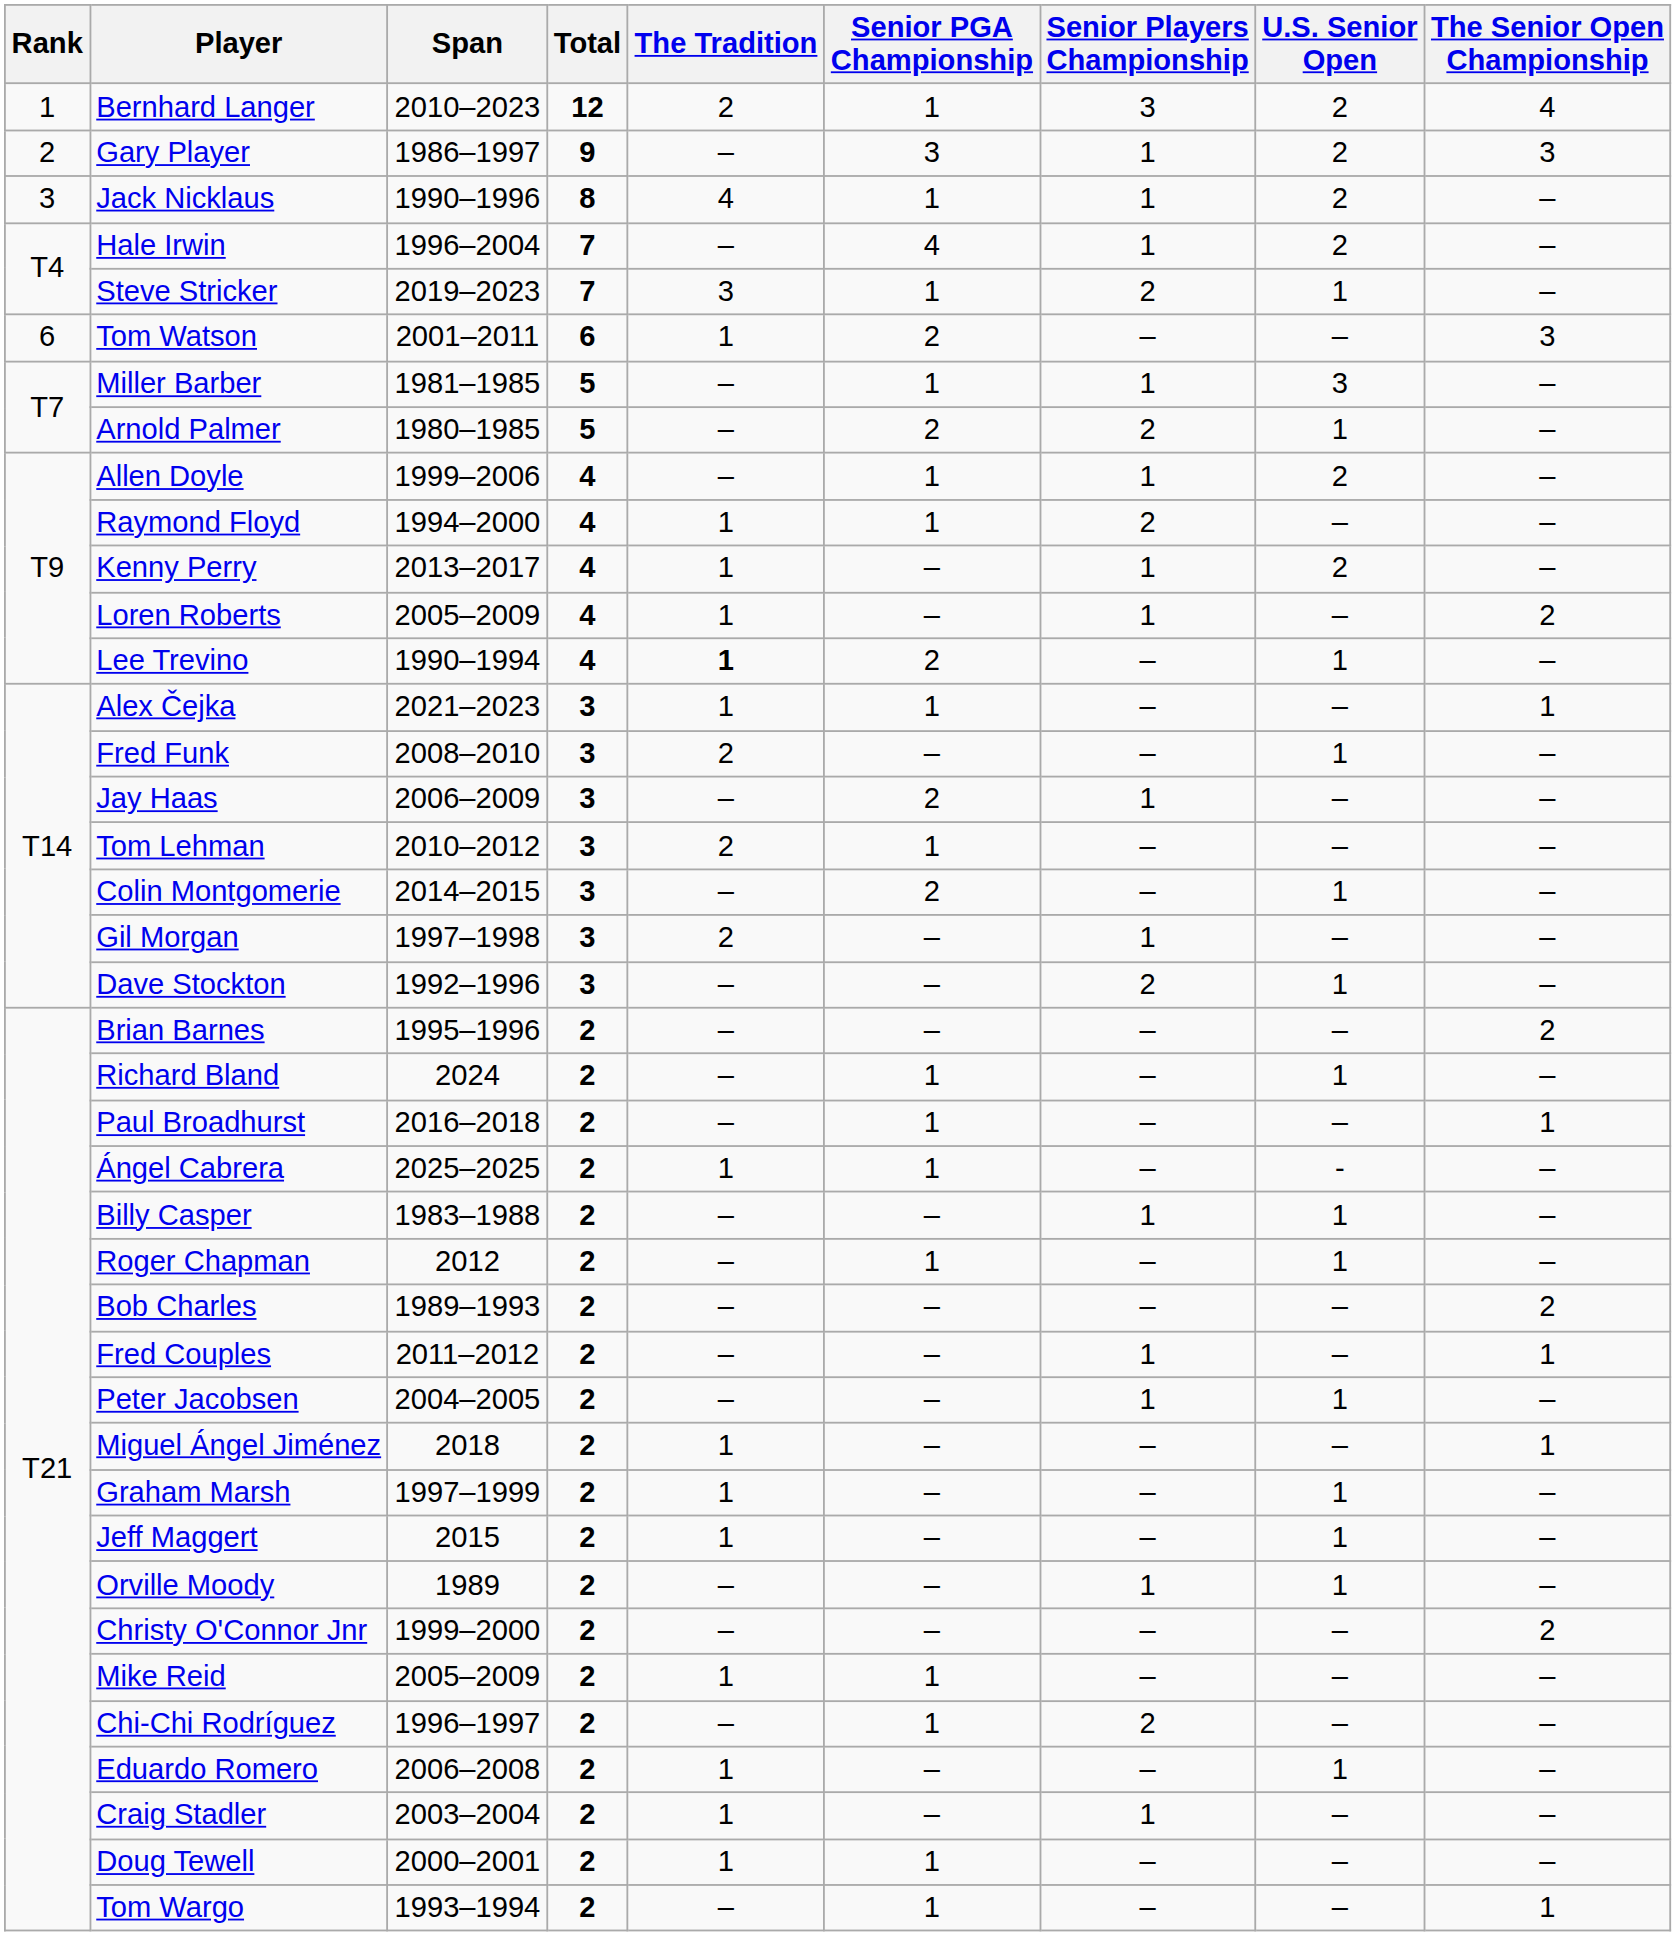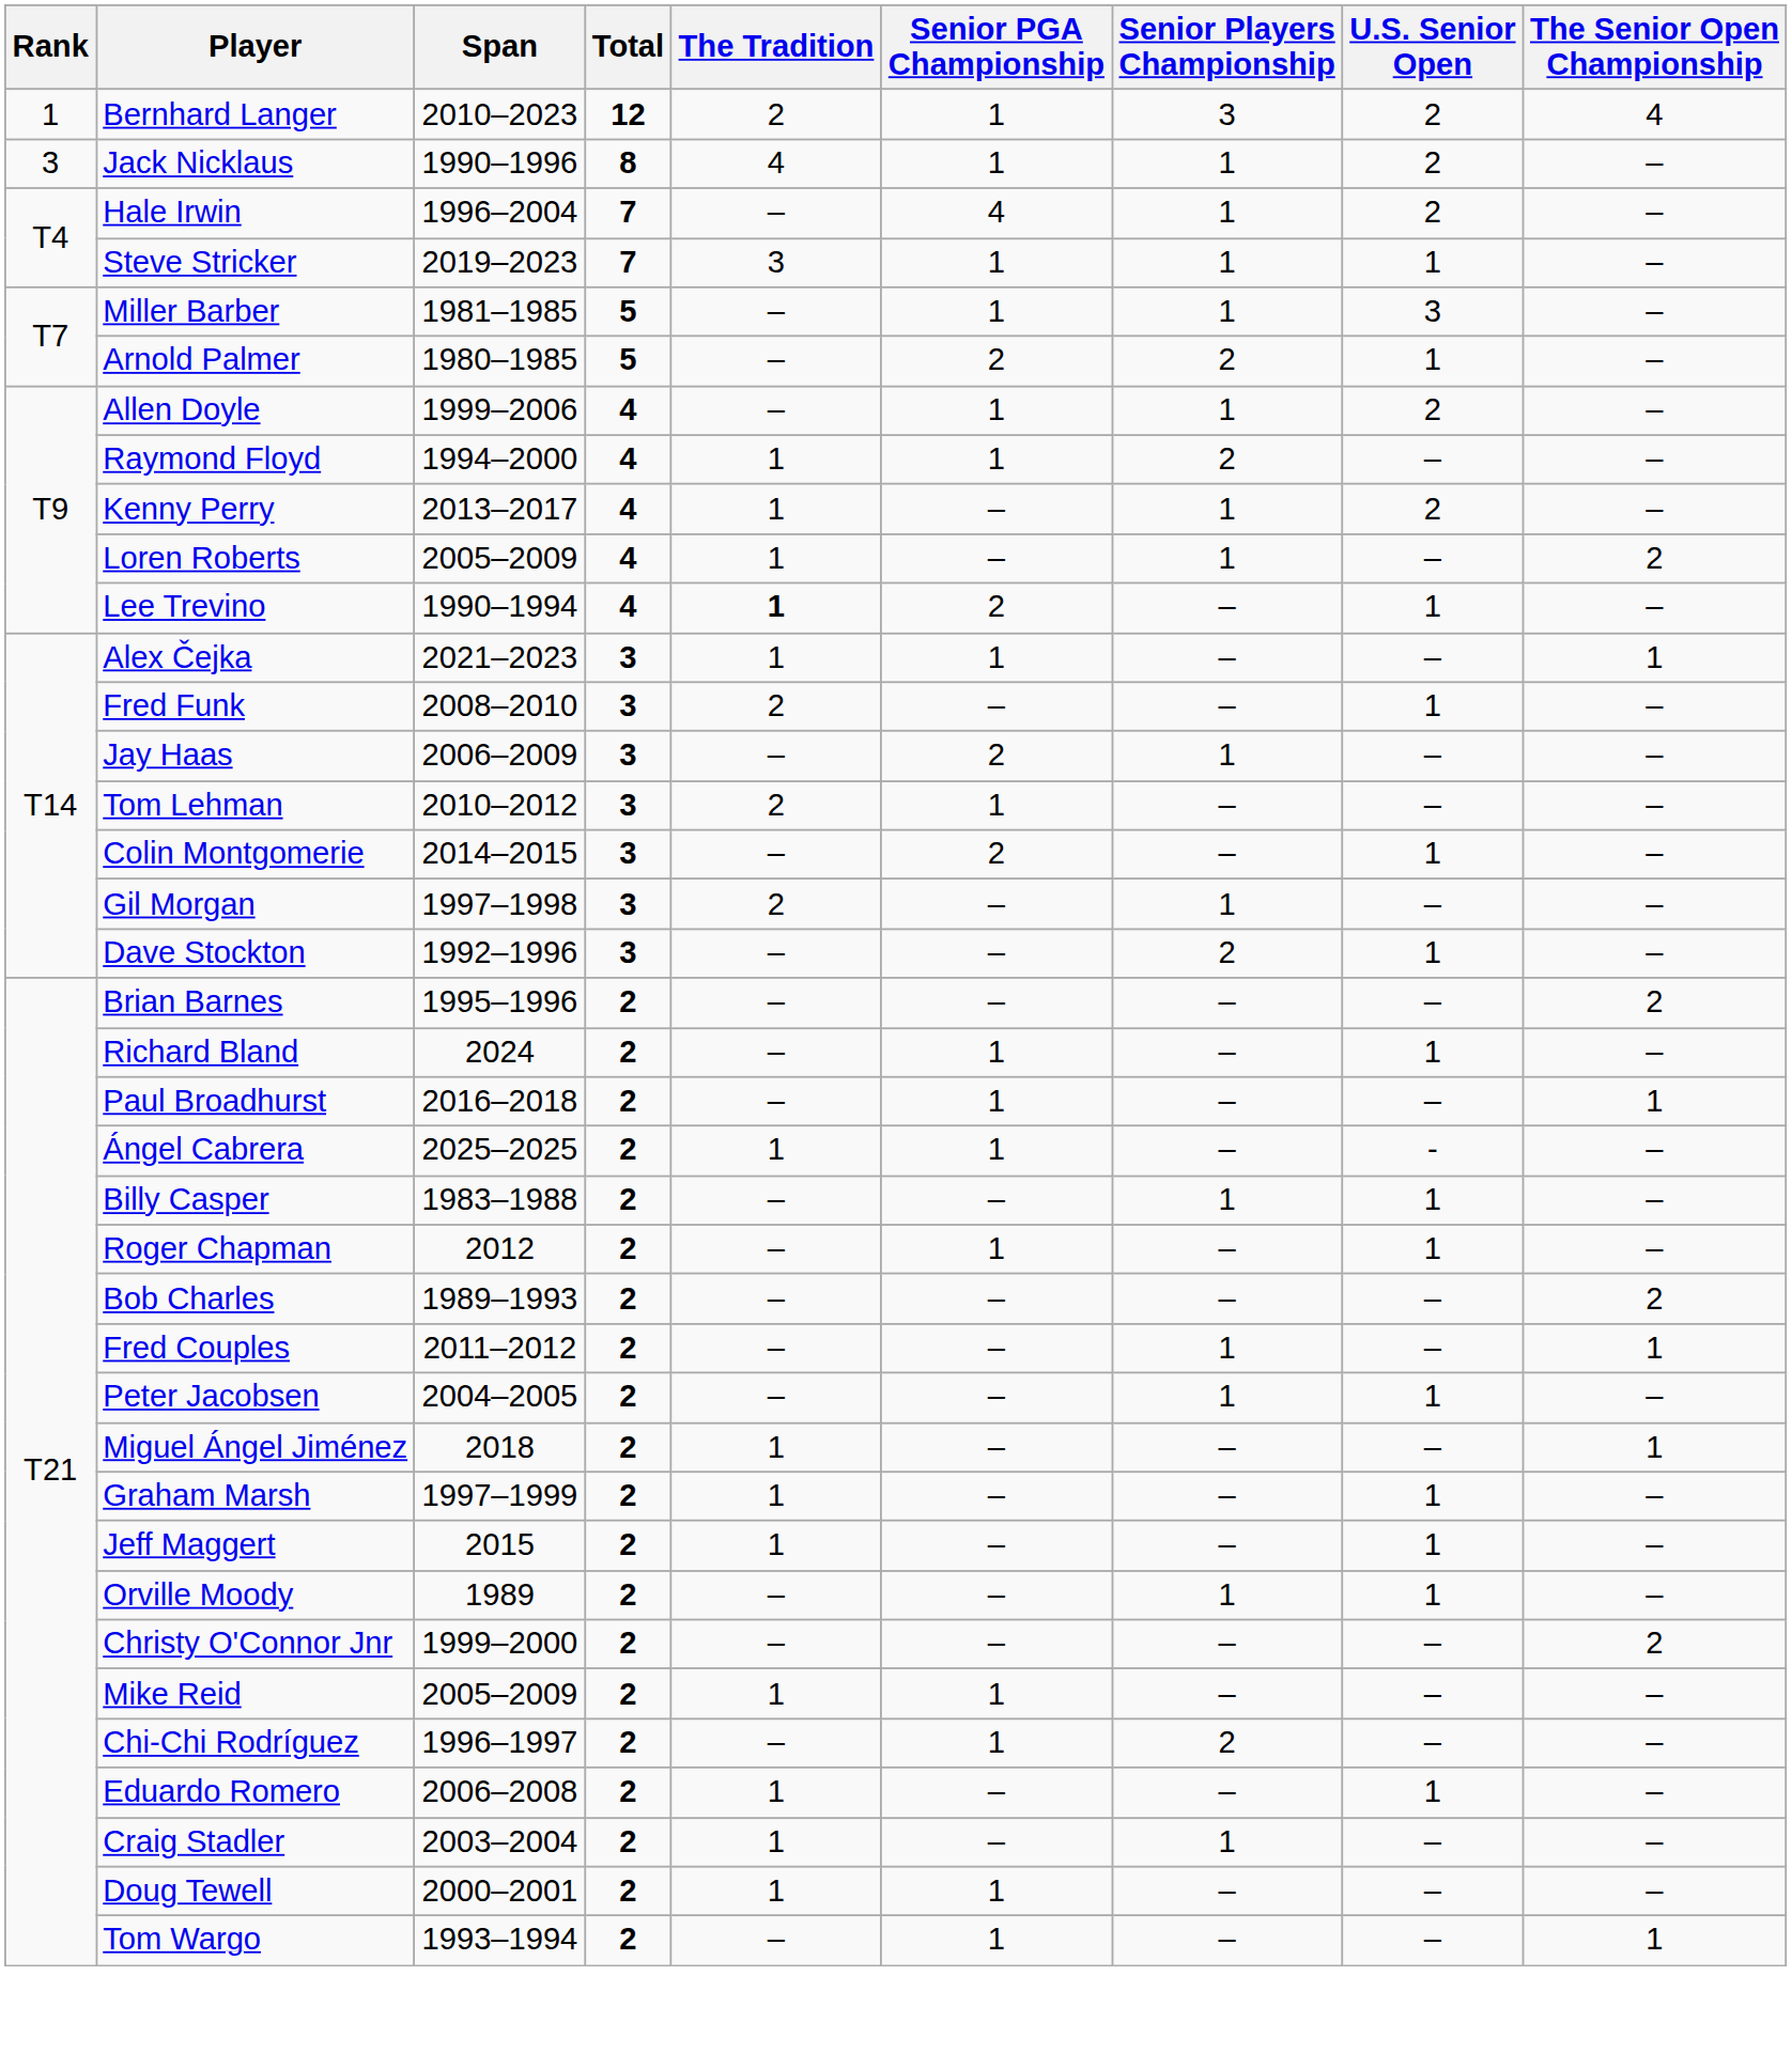- row: 2 | Gary Player | 1986–1997 | 9 | – | 3 | 1 | 2 | 3
Steve Stricker | Senior Players Championship: 2 -> 1
- row: 6 | Tom Watson | 2001–2011 | 6 | 1 | 2 | – | – | 3
